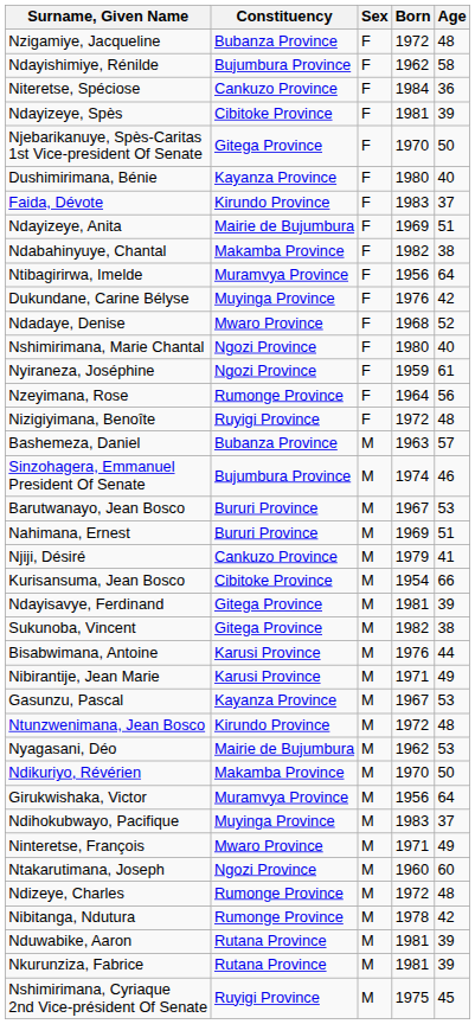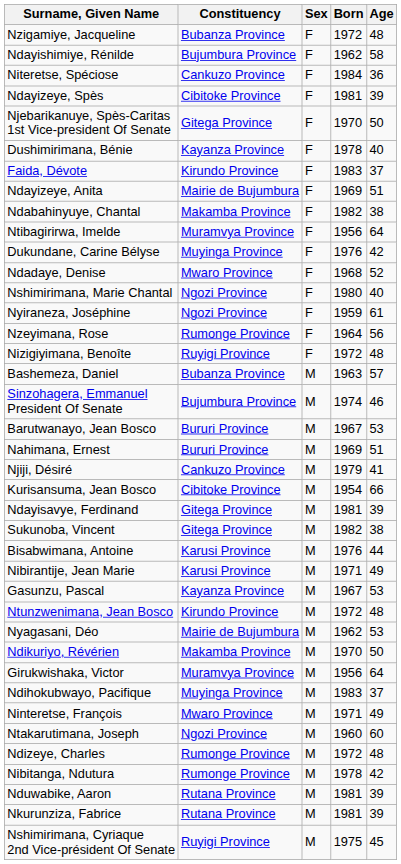Dushimirimana, Bénie | Born: 1980 -> 1978
